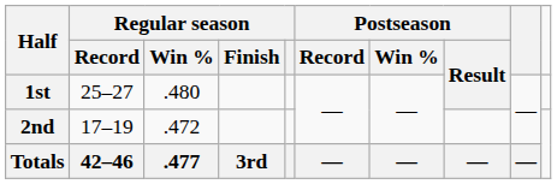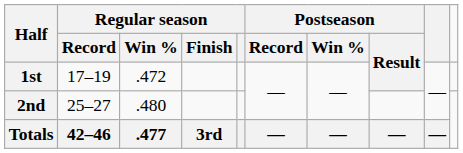1st | Regular season / Record: 25–27 -> 17–19
1st | Regular season / Win %: .480 -> .472
2nd | Regular season / Record: 17–19 -> 25–27
2nd | Regular season / Win %: .472 -> .480
